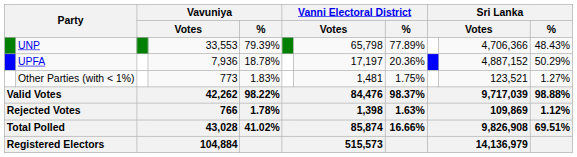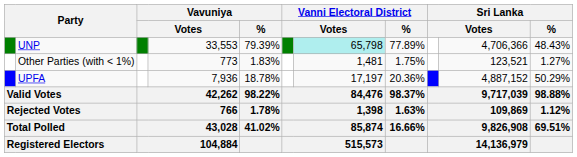UNP | column 7: no background -> paleturquoise background
rows swapped: UPFA <-> Other Parties (with < 1%)
